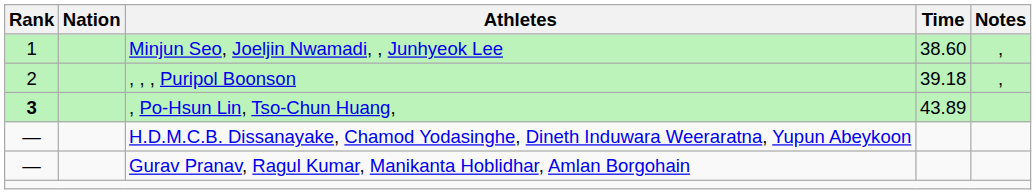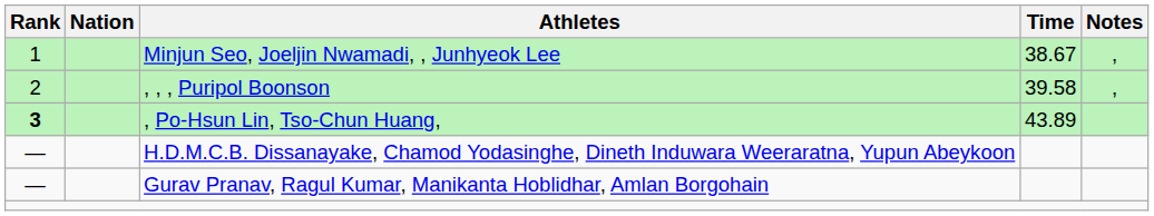Minjun Seo, Joeljin Nwamadi, , Junhyeok Lee | Time: 38.60 -> 38.67
, , , Puripol Boonson | Time: 39.18 -> 39.58
